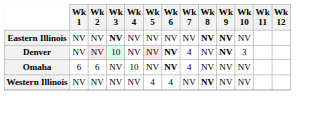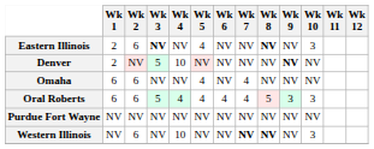Eastern Illinois | Wk 1: NV -> 2
Eastern Illinois | Wk 2: NV -> 6
Eastern Illinois | Wk 5: NV -> 4
Eastern Illinois | Wk 9: bold -> normal
Eastern Illinois | Wk 10: NV -> 3
Denver | Wk 1: NV -> 2
Denver | Wk 3: 10 -> 5
Denver | Wk 4: NV -> 10
Denver | Wk 6: bold -> normal
Denver | Wk 7: 4 -> NV
Denver | Wk 10: 3 -> NV
Omaha | Wk 4: 10 -> NV
Omaha | Wk 5: NV -> 4
Omaha | Wk 6: bold -> normal
+ row: Oral Roberts | 6 | 6 | 5 | 4 | 4 | 4 | 4 | 5 | 3 | 3
+ row: Purdue Fort Wayne | NV | NV | NV | NV | NV | NV | NV | NV | NV | NV
Western Illinois | Wk 2: NV -> 6
Western Illinois | Wk 4: NV -> 10
Western Illinois | Wk 5: 4 -> NV
Western Illinois | Wk 6: 4 -> NV
Western Illinois | Wk 7: normal -> bold
Western Illinois | Wk 10: NV -> 3
